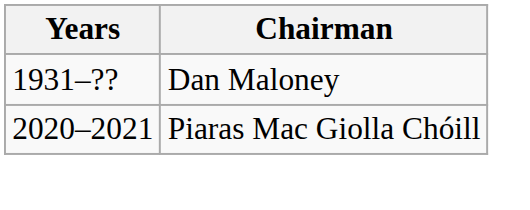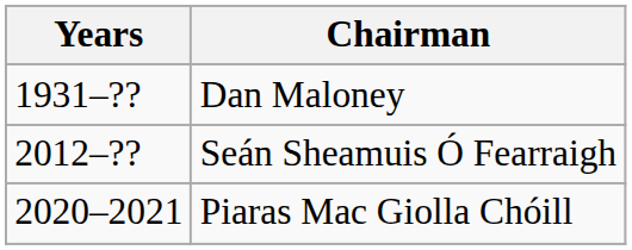+ row: 2012–?? | Seán Sheamuis Ó Fearraigh
